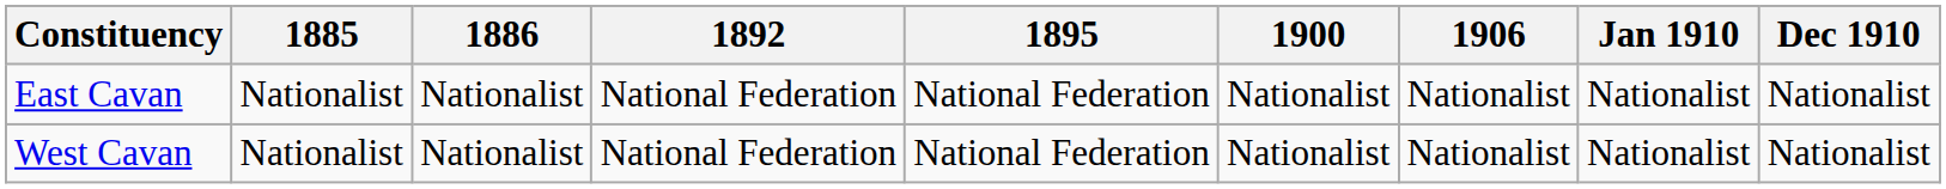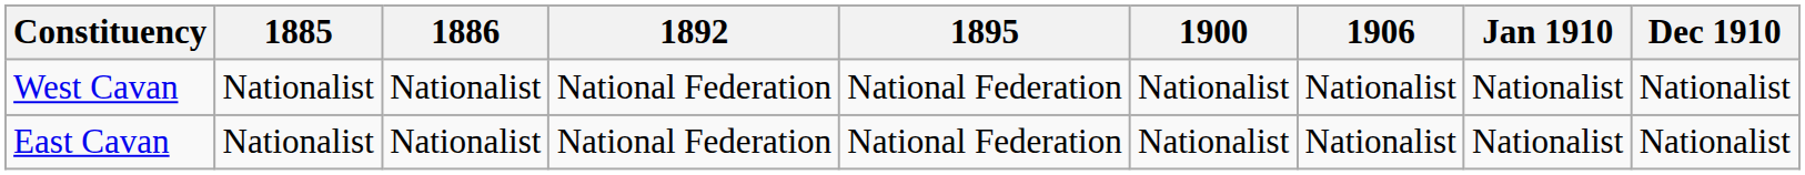rows swapped: East Cavan <-> West Cavan
